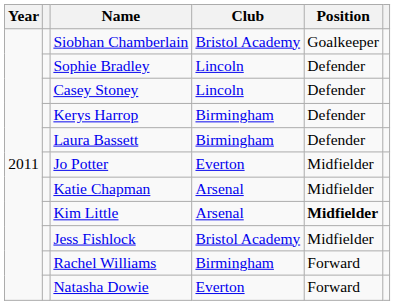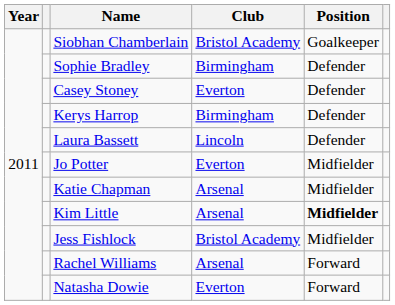Sophie Bradley | Club: Lincoln -> Birmingham
Casey Stoney | Club: Lincoln -> Everton
Laura Bassett | Club: Birmingham -> Lincoln
Rachel Williams | Club: Birmingham -> Arsenal
